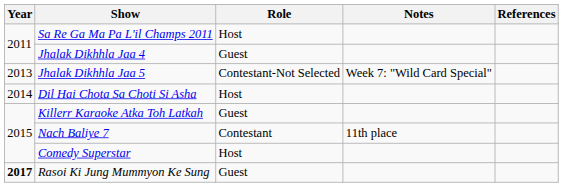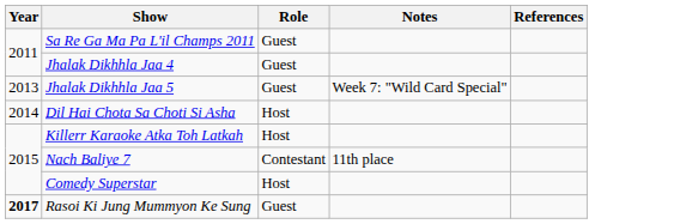Sa Re Ga Ma Pa L'il Champs 2011 | Role: Host -> Guest
Jhalak Dikhhla Jaa 5 | Role: Contestant-Not Selected -> Guest
Killerr Karaoke Atka Toh Latkah | Role: Guest -> Host
